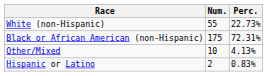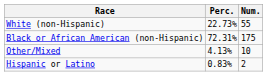columns swapped: Num. <-> Perc.
